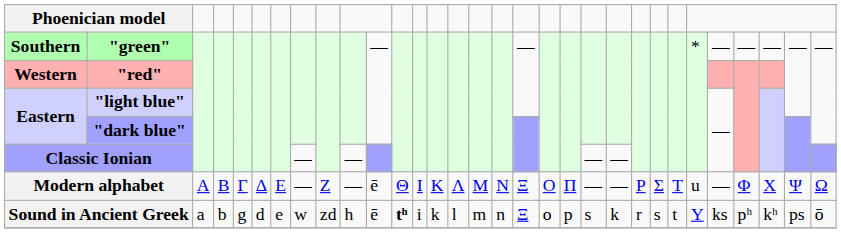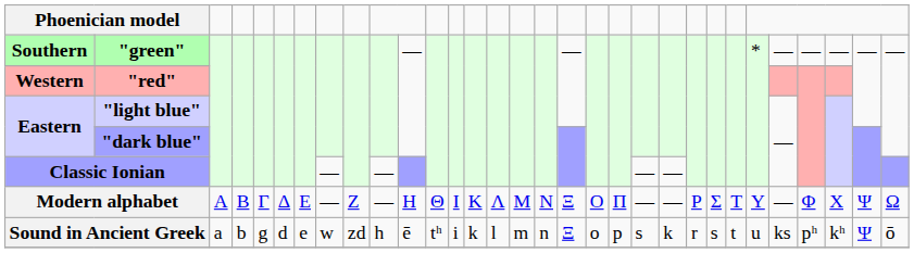Modern alphabet | column 11: ē -> Η
Modern alphabet | column 26: u -> Υ
Sound in Ancient Greek | column 12: bold -> normal
Sound in Ancient Greek | column 26: Υ -> u
Sound in Ancient Greek | column 30: ps -> Ψ
